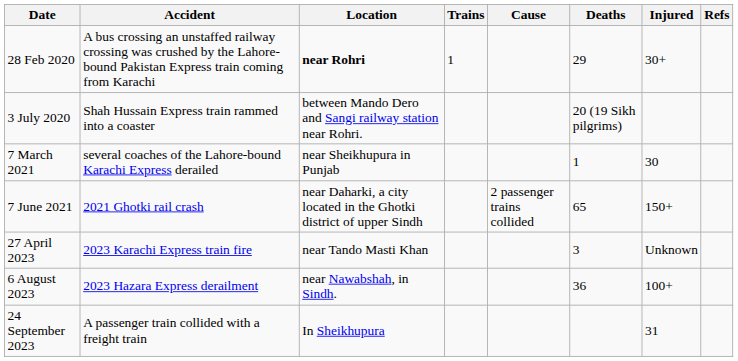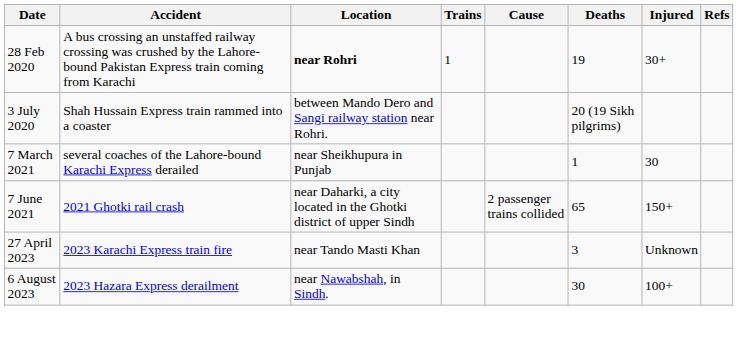28 Feb 2020 | Deaths: 29 -> 19
6 August 2023 | Deaths: 36 -> 30
- row: 24 September 2023 | A passenger train collided with a freight train | In Sheikhupura | 31
